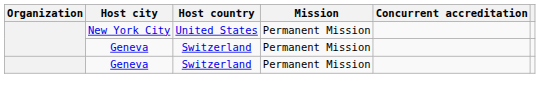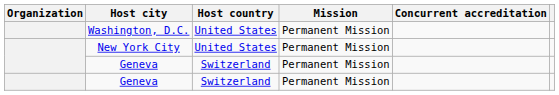+ row: Washington, D.C. | United States | Permanent Mission
